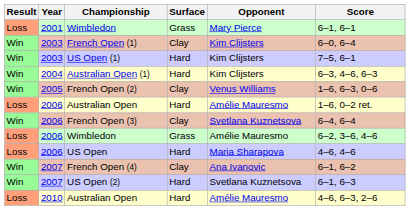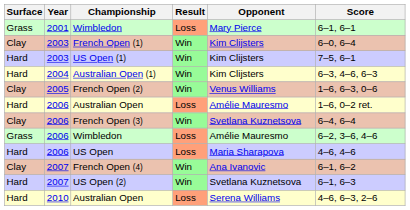columns swapped: Result <-> Surface
2010 / Australian Open | Opponent: Amélie Mauresmo -> Serena Williams
